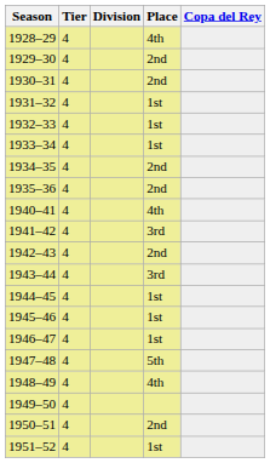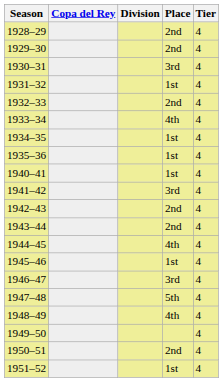columns swapped: Tier <-> Copa del Rey
1928–29 | Place: 4th -> 2nd
1930–31 | Place: 2nd -> 3rd
1932–33 | Place: 1st -> 2nd
1933–34 | Place: 1st -> 4th
1934–35 | Place: 2nd -> 1st
1935–36 | Place: 2nd -> 1st
1940–41 | Place: 4th -> 1st
1943–44 | Place: 3rd -> 2nd
1944–45 | Place: 1st -> 4th
1946–47 | Place: 1st -> 3rd
